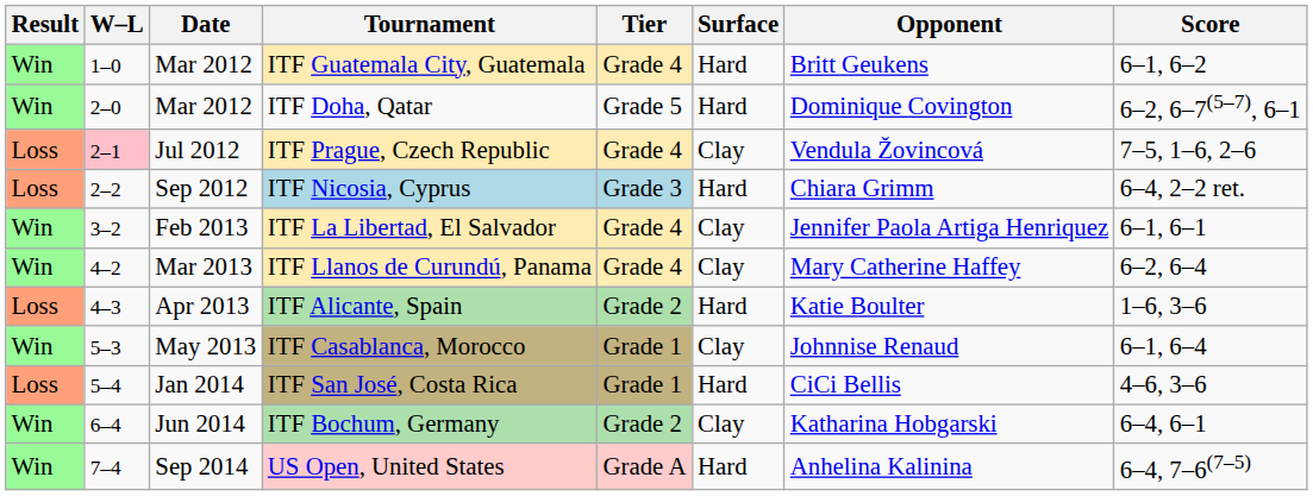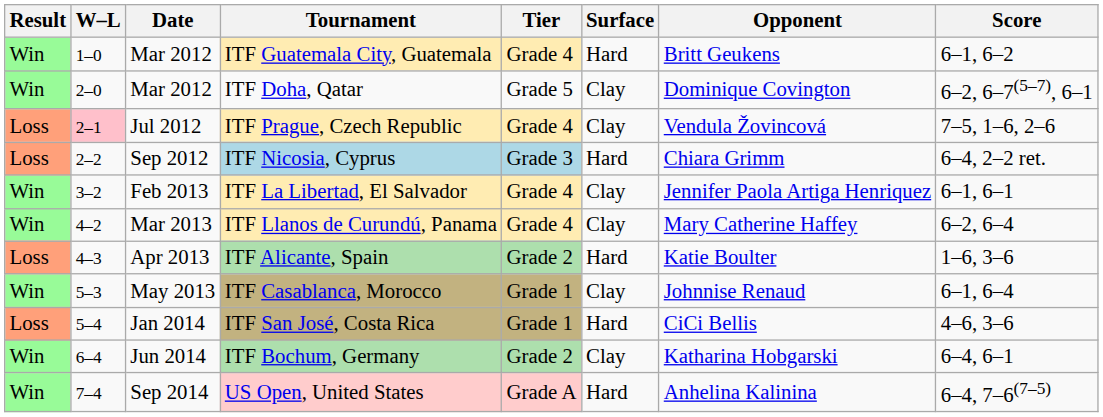ITF Doha, Qatar | Surface: Hard -> Clay
